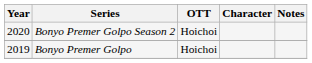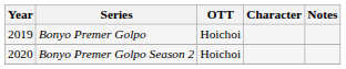rows swapped: Bonyo Premer Golpo <-> Bonyo Premer Golpo Season 2
